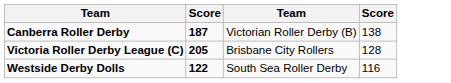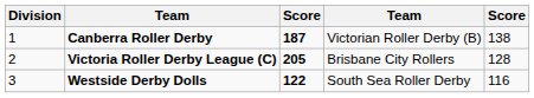+ column: Division | 1 | 2 | 3
